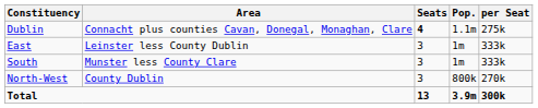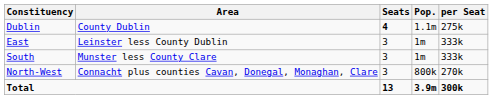Dublin | Area: Connacht plus counties Cavan, Donegal, Monaghan, Clare -> County Dublin
North-West | Area: County Dublin -> Connacht plus counties Cavan, Donegal, Monaghan, Clare
